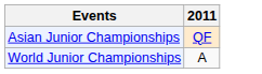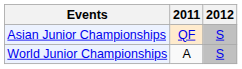+ column: 2012 | S | S
